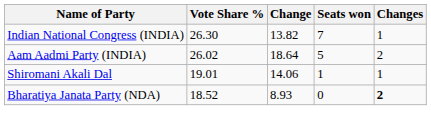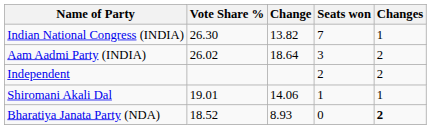Aam Aadmi Party (INDIA) | Seats won: 5 -> 3
+ row: Independent | 2 | 2
